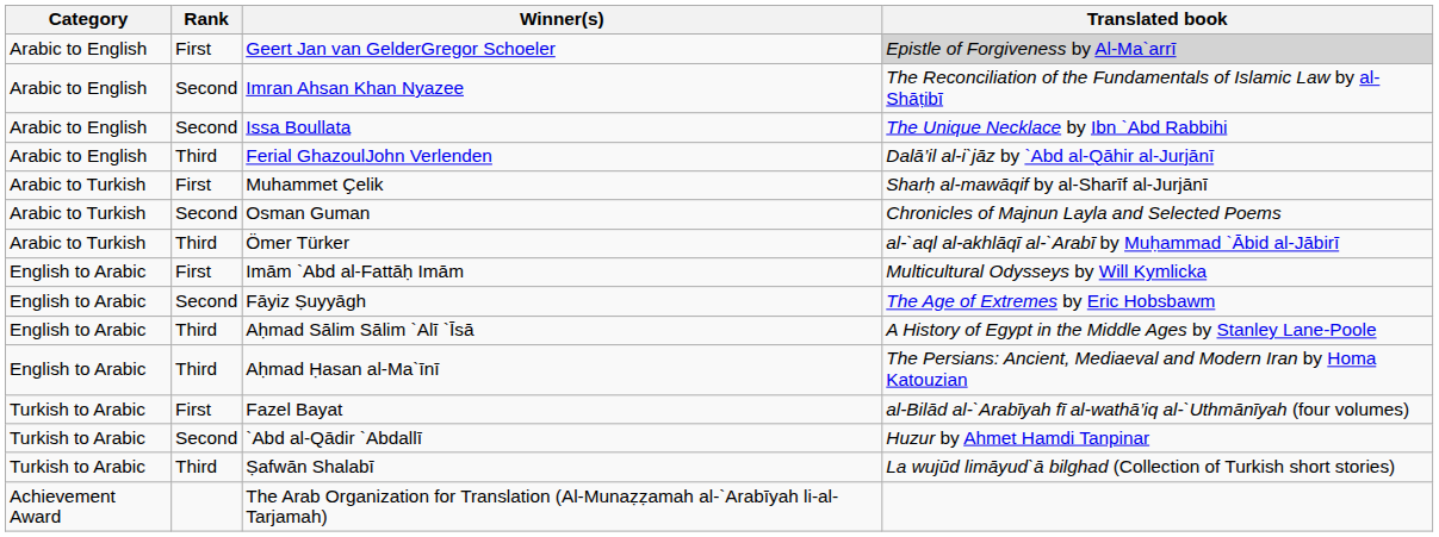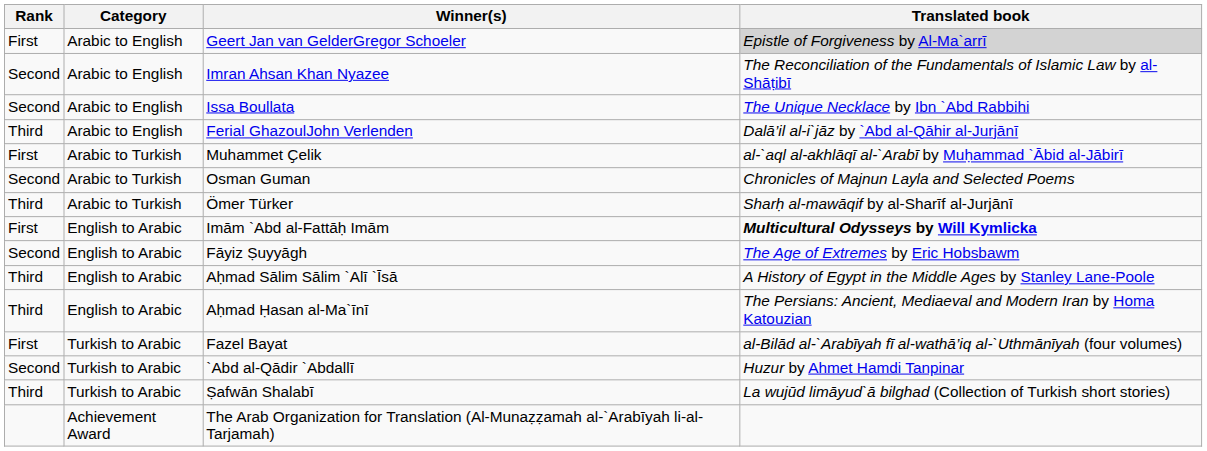columns swapped: Category <-> Rank
Muhammet Ҫelik | Translated book: Sharḥ al-mawāqif by al-Sharīf al-Jurjānī -> al-`aql al-akhlāqī al-`Arabī by Muḥammad `Ābid al-Jābirī
Ömer Türker | Translated book: al-`aql al-akhlāqī al-`Arabī by Muḥammad `Ābid al-Jābirī -> Sharḥ al-mawāqif by al-Sharīf al-Jurjānī
Imām `Abd al-Fattāḥ Imām | Translated book: normal -> bold
